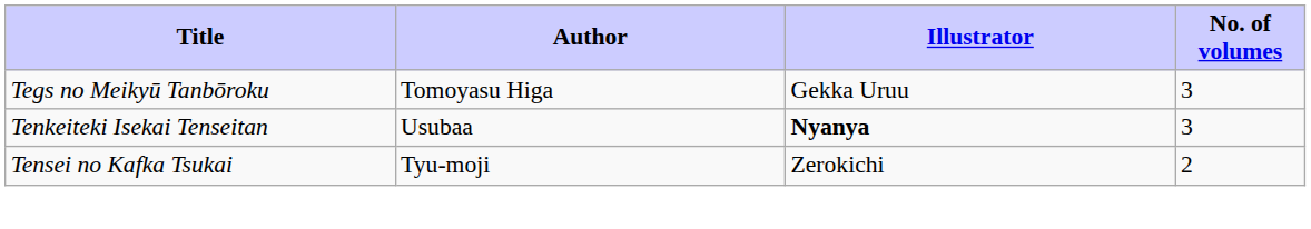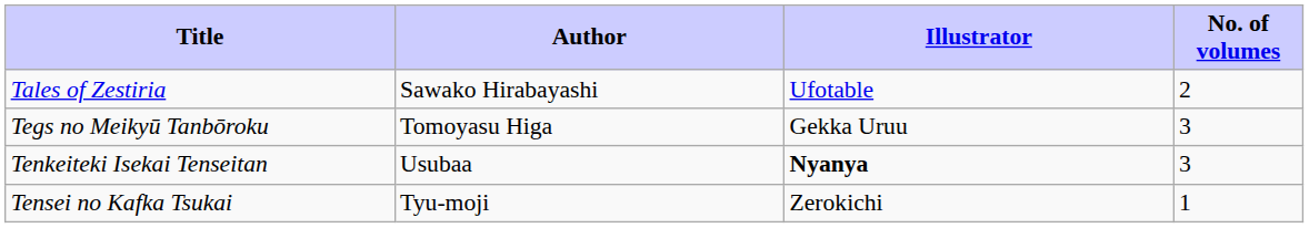+ row: Tales of Zestiria | Sawako Hirabayashi | Ufotable | 2
Tensei no Kafka Tsukai | No. of volumes: 2 -> 1
